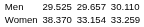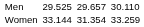Women | column 3: 38.370 -> 33.144
Women | column 5: 33.154 -> 31.354
